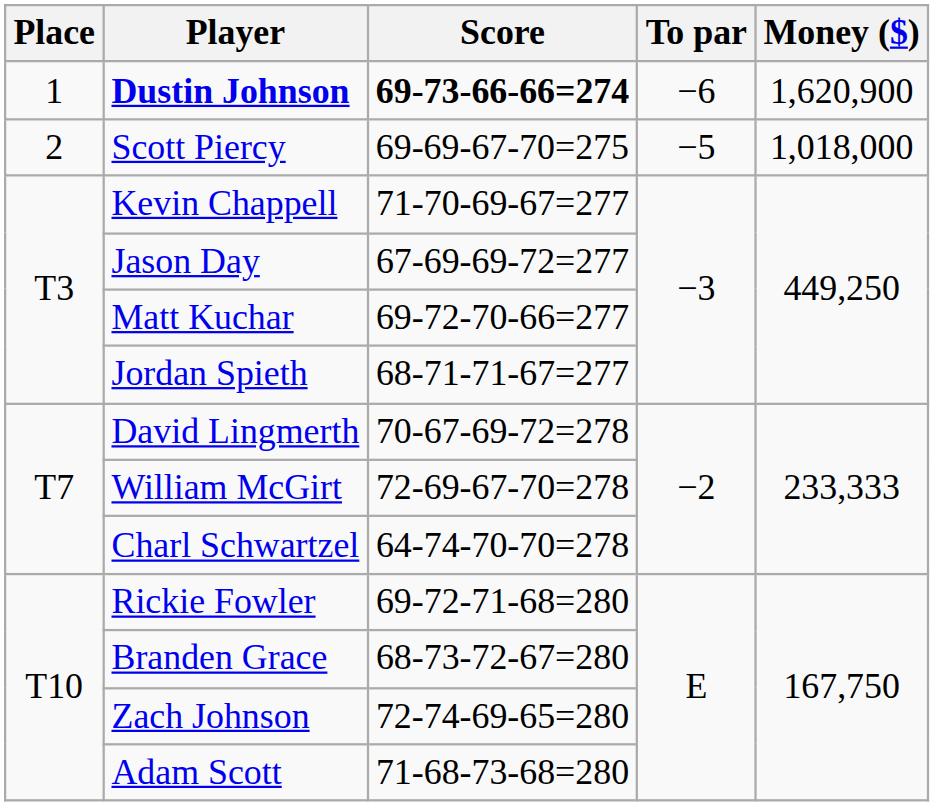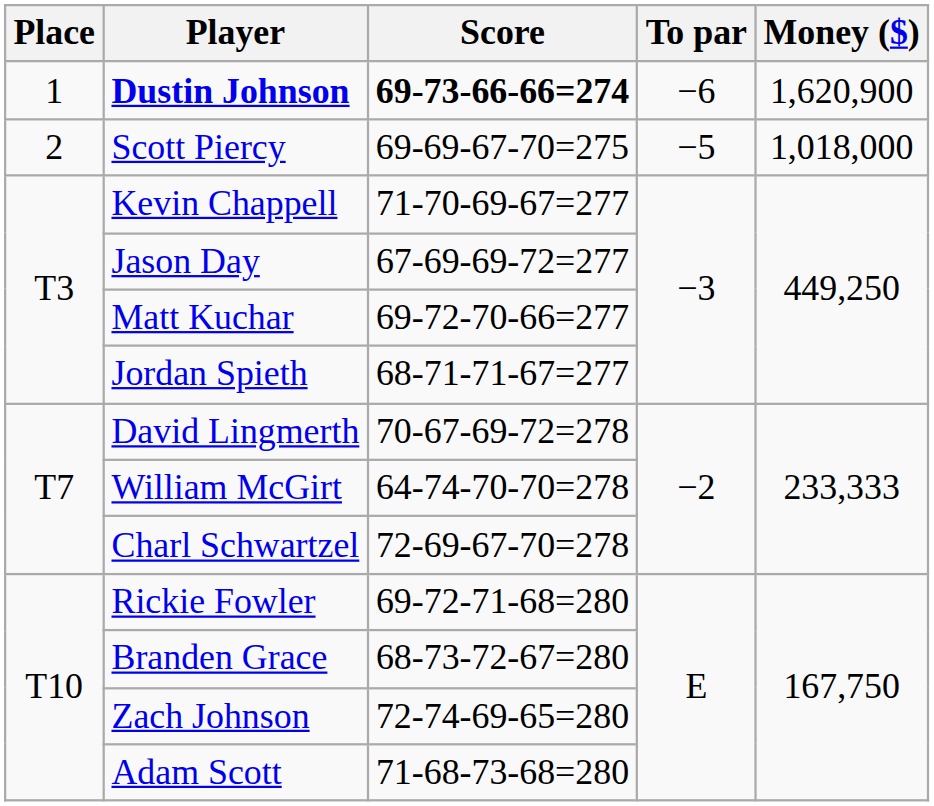William McGirt | Score: 72-69-67-70=278 -> 64-74-70-70=278
Charl Schwartzel | Score: 64-74-70-70=278 -> 72-69-67-70=278
